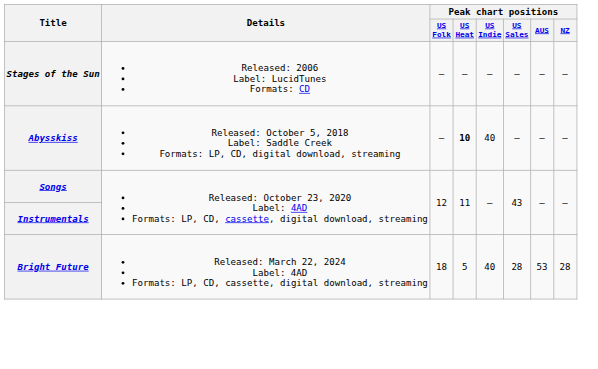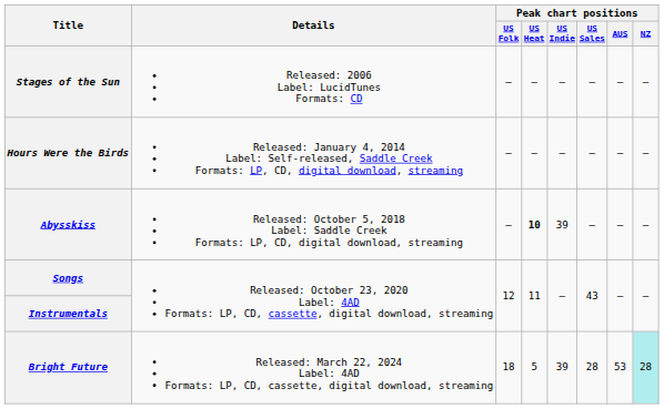+ row: Hours Were the Birds | Released: January 4, 2014 Label: Self-released, Saddle Creek Formats: LP, CD, digital download, streaming | — | — | — | — | — | —
Abysskiss | Peak chart positions / US Indie: 40 -> 39
Bright Future | Peak chart positions / US Indie: 40 -> 39
Bright Future | Peak chart positions / NZ: no background -> paleturquoise background
